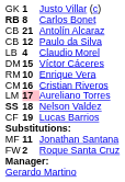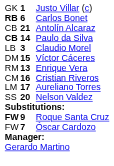Carlos Bonet | column 2: 8 -> 6
Paulo da Silva | column 1: normal -> bold
Paulo da Silva | column 2: 12 -> 14
Claudio Morel | column 2: 4 -> 3
Enrique Vera | column 2: 10 -> 13
Aureliano Torres | column 2: pink background -> no background
Nelson Valdez | column 1: bold -> normal
Nelson Valdez | column 2: 18 -> 20
- row: CF | 19 | Lucas Barrios
- row: MF | 11 | Jonathan Santana
Roque Santa Cruz | column 1: normal -> bold
Roque Santa Cruz | column 2: 2 -> 9
+ row: FW | 7 | Óscar Cardozo
